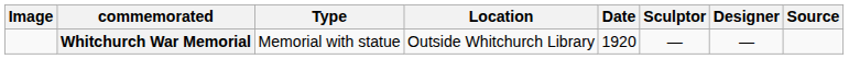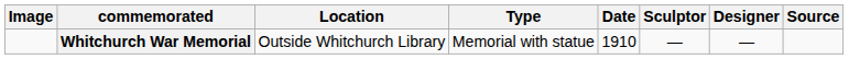columns swapped: Type <-> Location
Whitchurch War Memorial | Date: 1920 -> 1910
